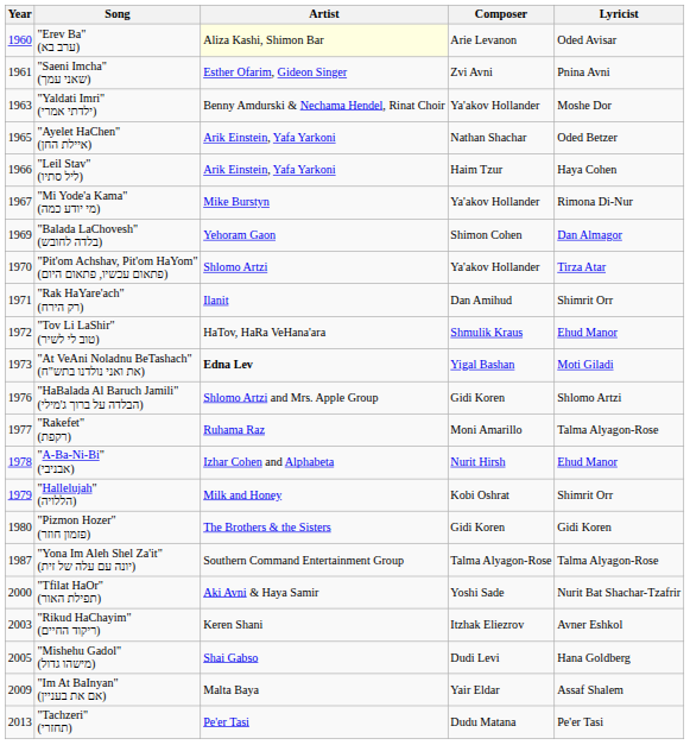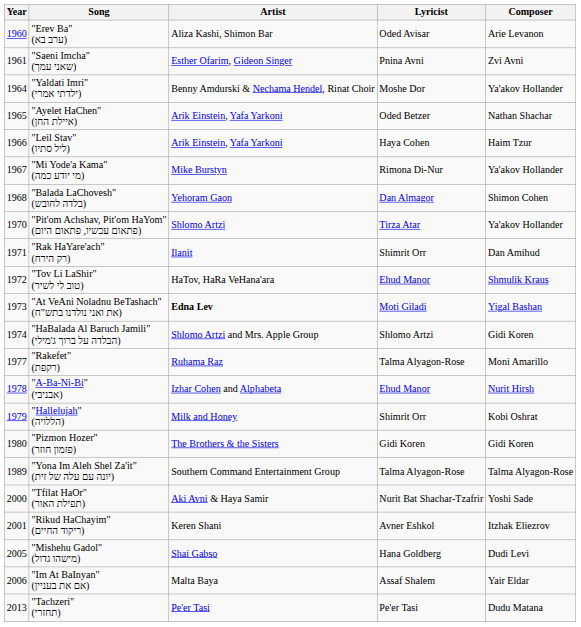columns swapped: Lyricist <-> Composer
"Erev Ba" (ערב בא) | Artist: lightyellow background -> no background
"Yaldati Imri" (ילדתי אמרי) | Year: 1963 -> 1964
"Balada LaChovesh" (בלדה לחובש) | Year: 1969 -> 1968
"HaBalada Al Baruch Jamili" (הבלדה על ברוך ג'מילי) | Year: 1976 -> 1974
"Yona Im Aleh Shel Za'it" (יונה עם עלה של זית) | Year: 1987 -> 1989
"Rikud HaChayim" (ריקוד החיים) | Year: 2003 -> 2001
"Im At BaInyan" (אם את בעניין) | Year: 2009 -> 2006
